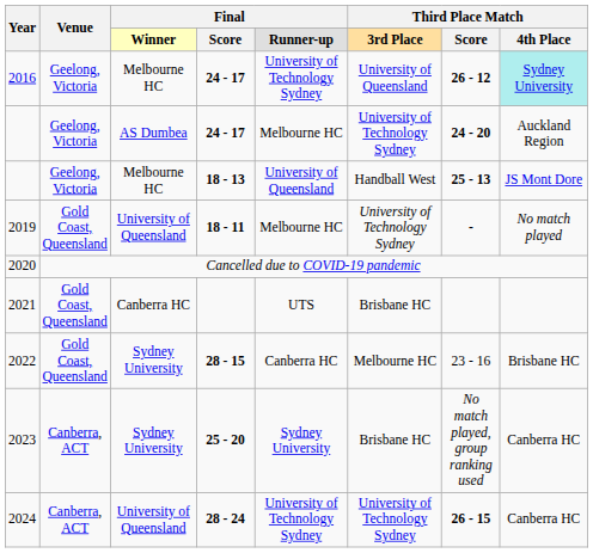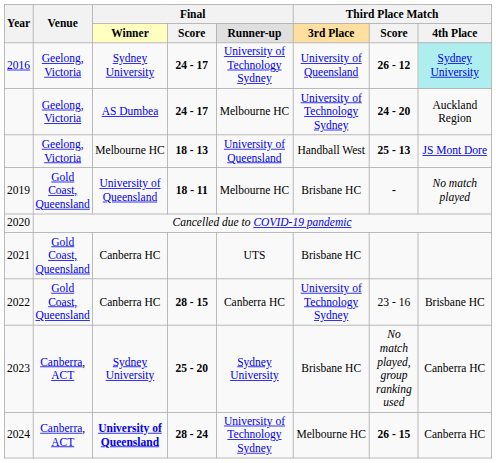2016 | column 3: Melbourne HC -> Sydney University
2019 | column 6: University of Technology Sydney -> Brisbane HC
2022 | column 3: Sydney University -> Canberra HC
2022 | column 6: Melbourne HC -> University of Technology Sydney
2024 | column 3: normal -> bold
2024 | column 6: University of Technology Sydney -> Melbourne HC
